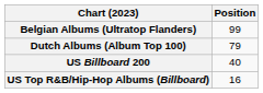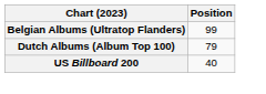- row: US Top R&B/Hip-Hop Albums (Billboard) | 16
